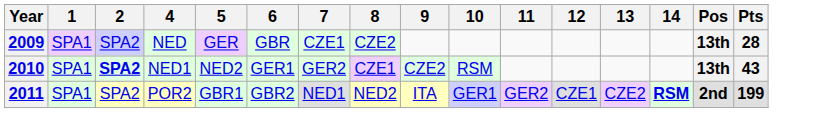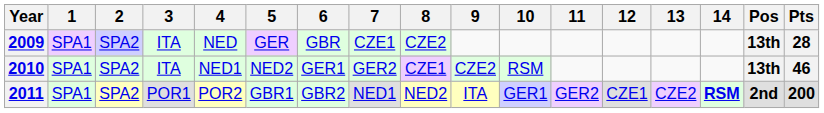+ column: 3 | ITA | ITA | POR1
2010 | 2: bold -> normal
2010 | Pts: 43 -> 46
2011 | Pts: 199 -> 200
